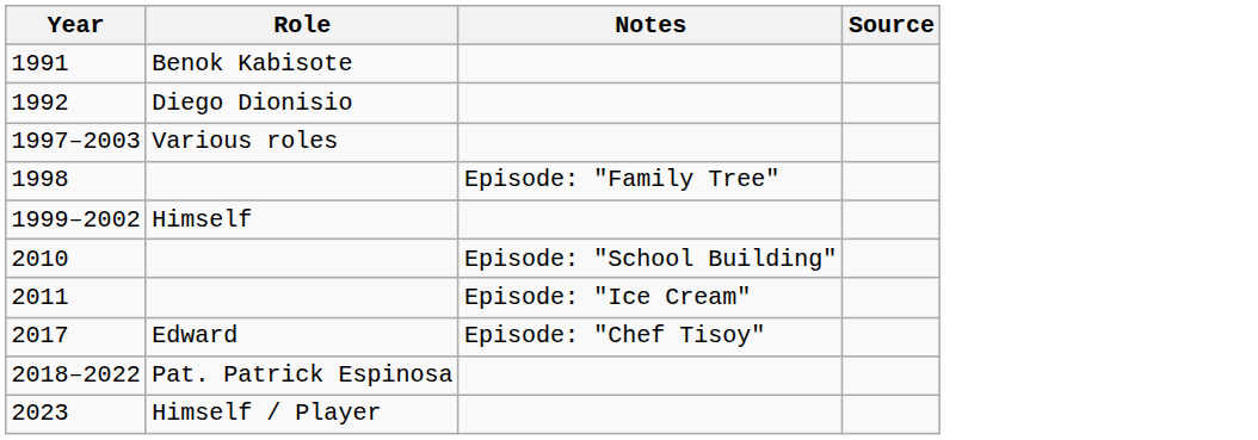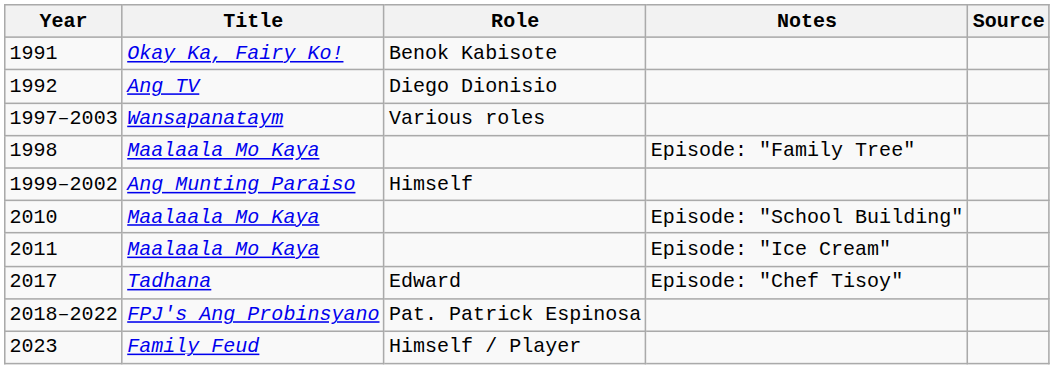+ column: Title | Okay Ka, Fairy Ko! | Ang TV | Wansapanataym | Maalaala Mo Kaya | Ang Munting Paraiso | Maalaala Mo Kaya | Maalaala Mo Kaya | Tadhana | FPJ's Ang Probinsyano | Family Feud
